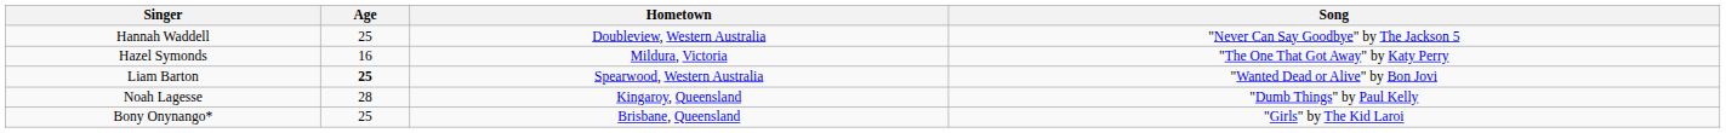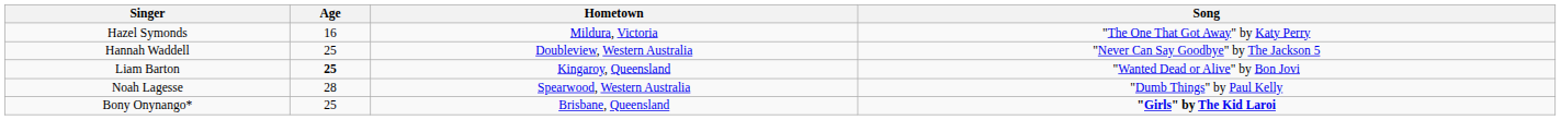rows swapped: Hannah Waddell <-> Hazel Symonds
Liam Barton | Hometown: Spearwood, Western Australia -> Kingaroy, Queensland
Noah Lagesse | Hometown: Kingaroy, Queensland -> Spearwood, Western Australia
Bony Onynango* | Song: normal -> bold
